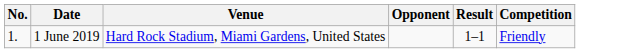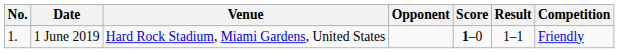+ column: Score | 1–0
